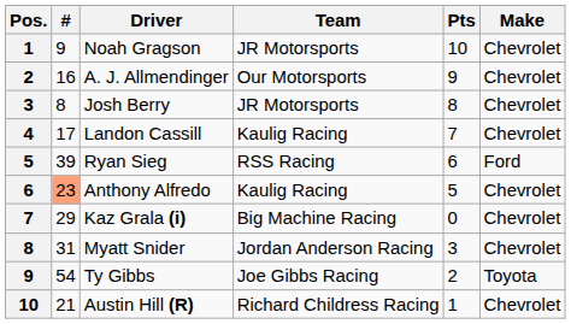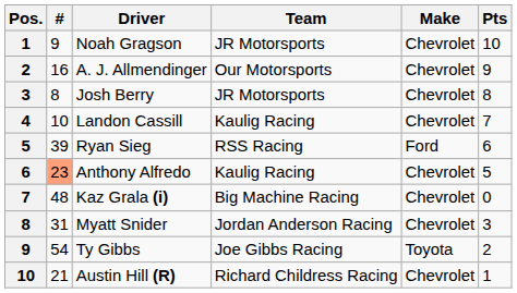columns swapped: Make <-> Pts
Landon Cassill | #: 17 -> 10
Kaz Grala (i) | #: 29 -> 48
